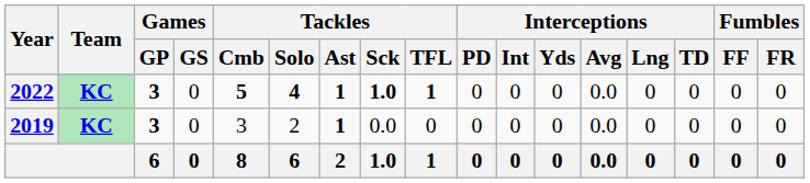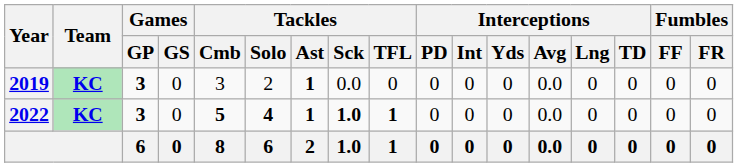rows swapped: 2019 <-> 2022
